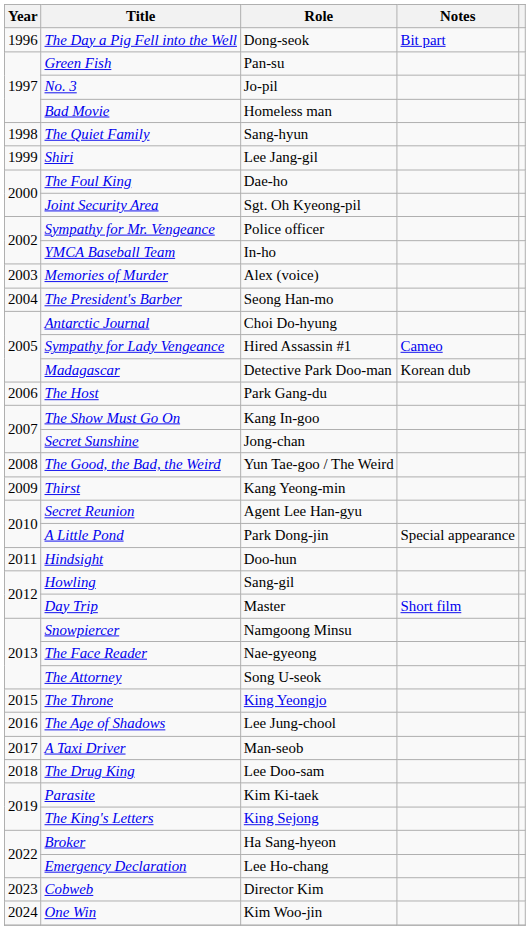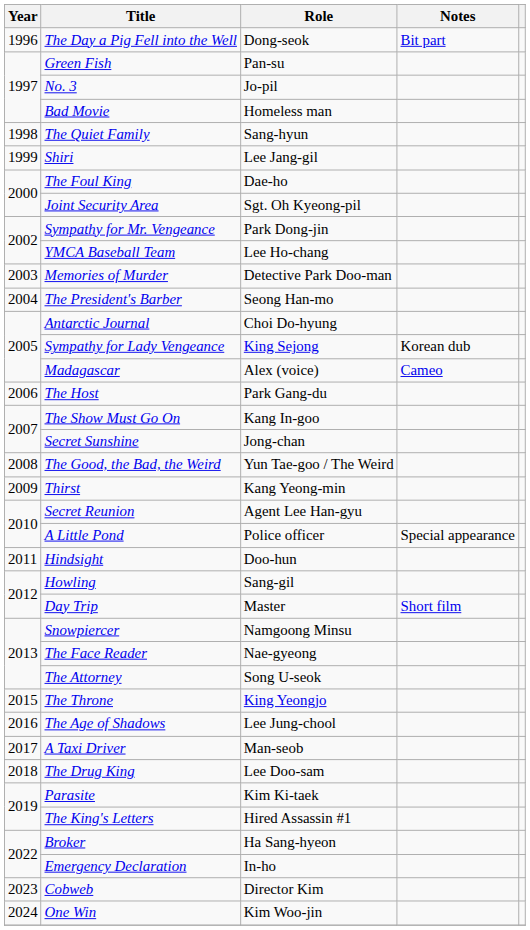Sympathy for Mr. Vengeance | Role: Police officer -> Park Dong-jin
YMCA Baseball Team | Role: In-ho -> Lee Ho-chang
Memories of Murder | Role: Alex (voice) -> Detective Park Doo-man
Sympathy for Lady Vengeance | Role: Hired Assassin #1 -> King Sejong
Sympathy for Lady Vengeance | Notes: Cameo -> Korean dub
Madagascar | Role: Detective Park Doo-man -> Alex (voice)
Madagascar | Notes: Korean dub -> Cameo
A Little Pond | Role: Park Dong-jin -> Police officer
The King's Letters | Role: King Sejong -> Hired Assassin #1
Emergency Declaration | Role: Lee Ho-chang -> In-ho
